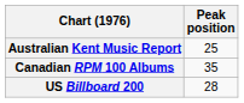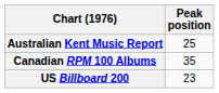US Billboard 200 | Peak position: 28 -> 23
